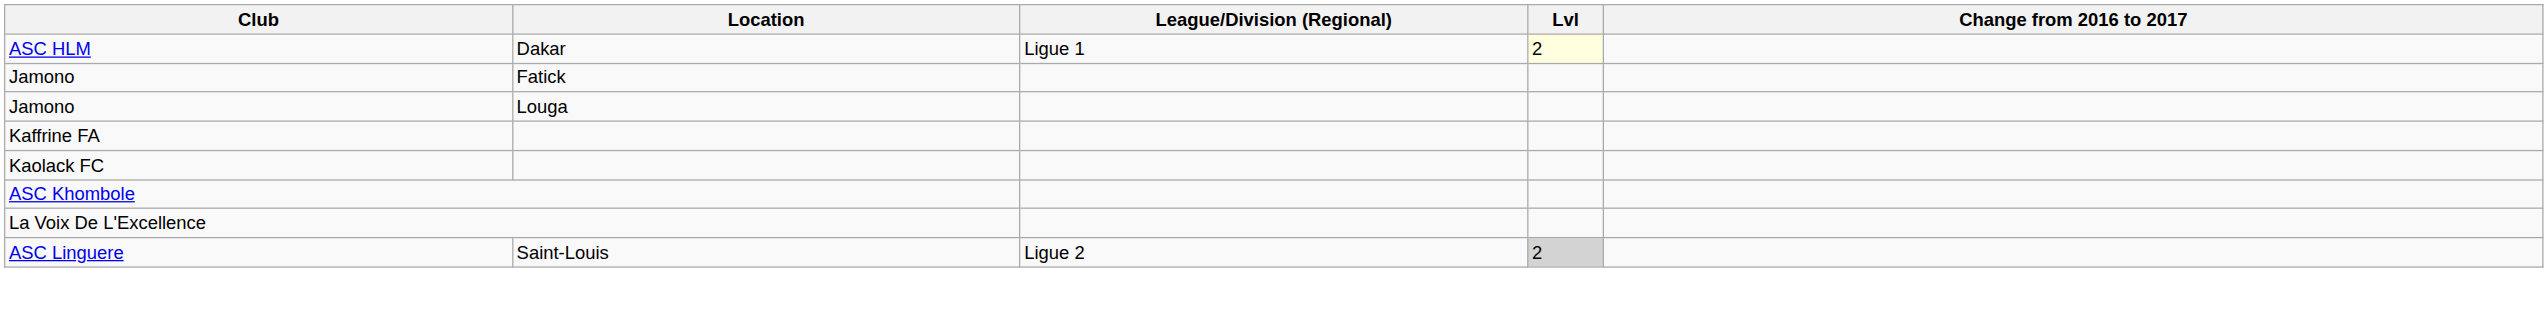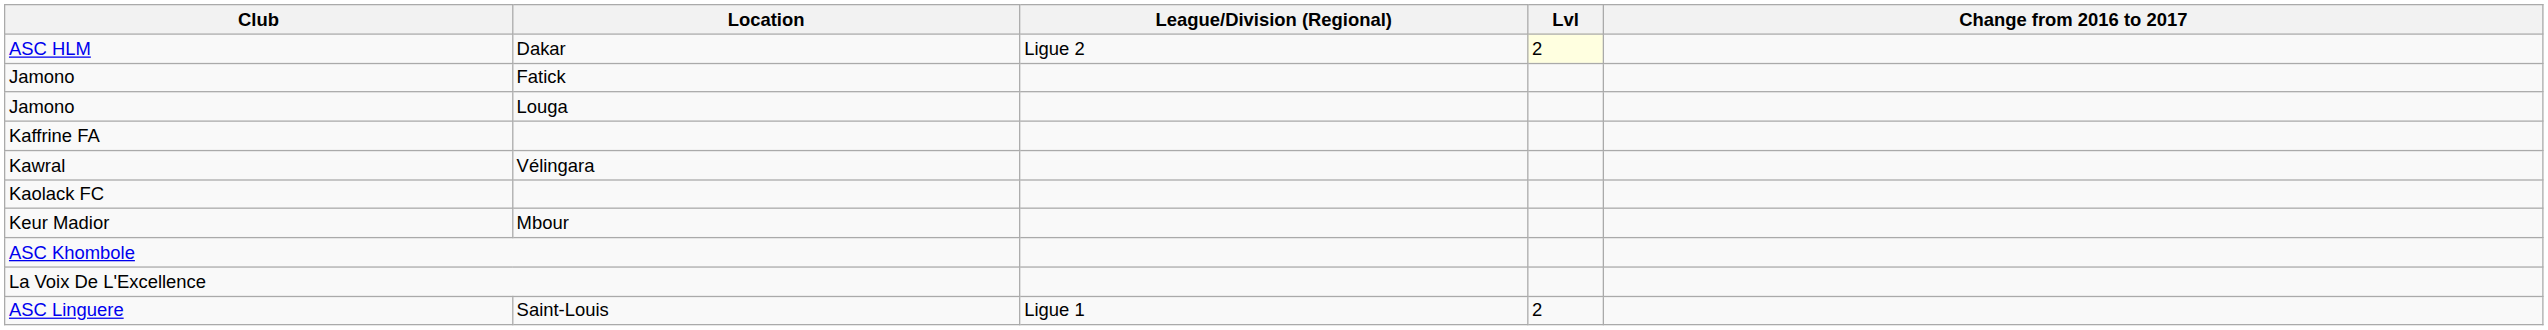ASC HLM | League/Division (Regional): Ligue 1 -> Ligue 2
+ row: Kawral | Vélingara
+ row: Keur Madior | Mbour
ASC Linguere | League/Division (Regional): Ligue 2 -> Ligue 1
ASC Linguere | Lvl: lightgrey background -> no background
